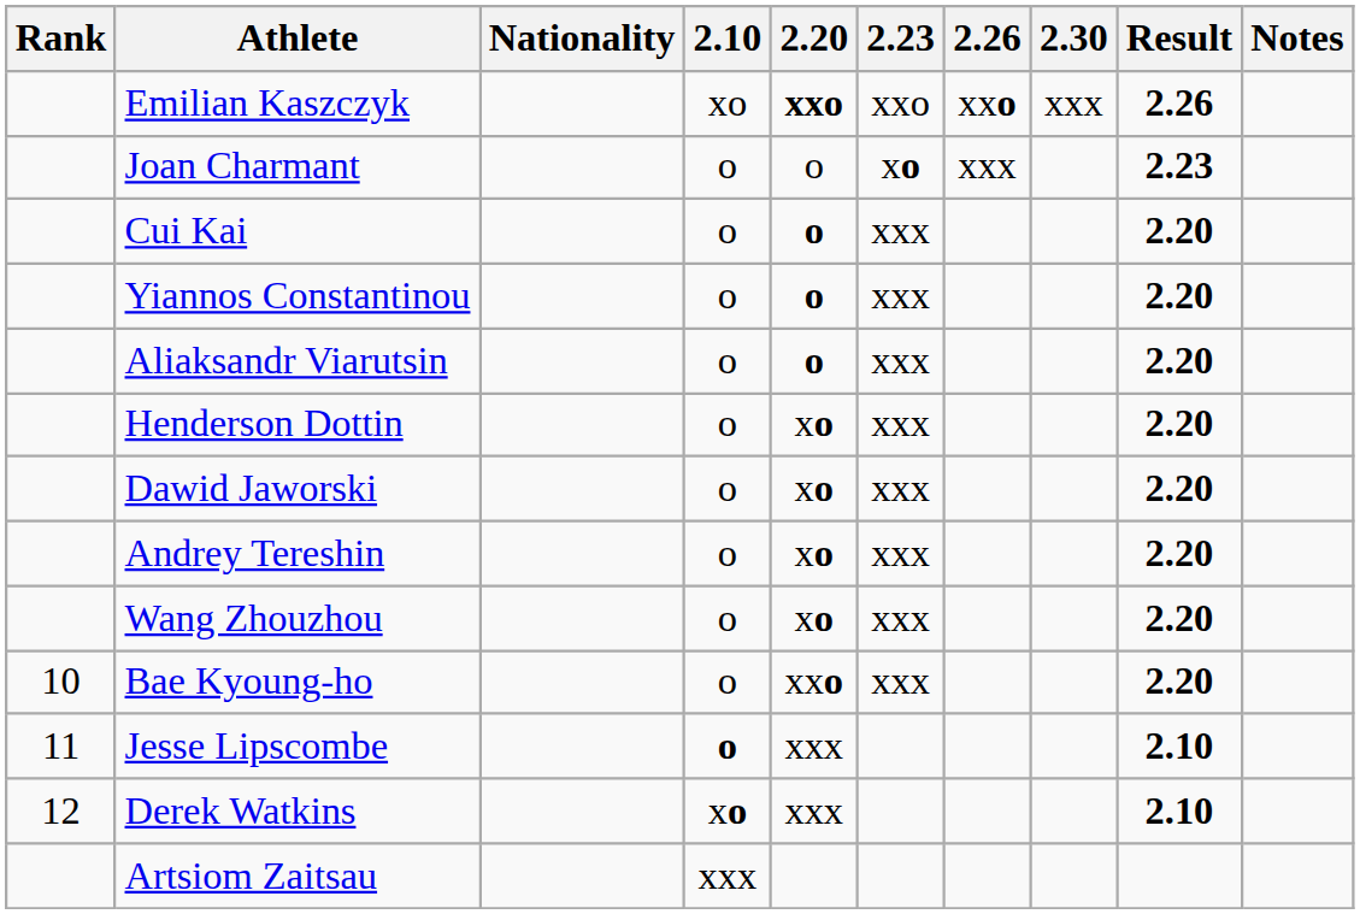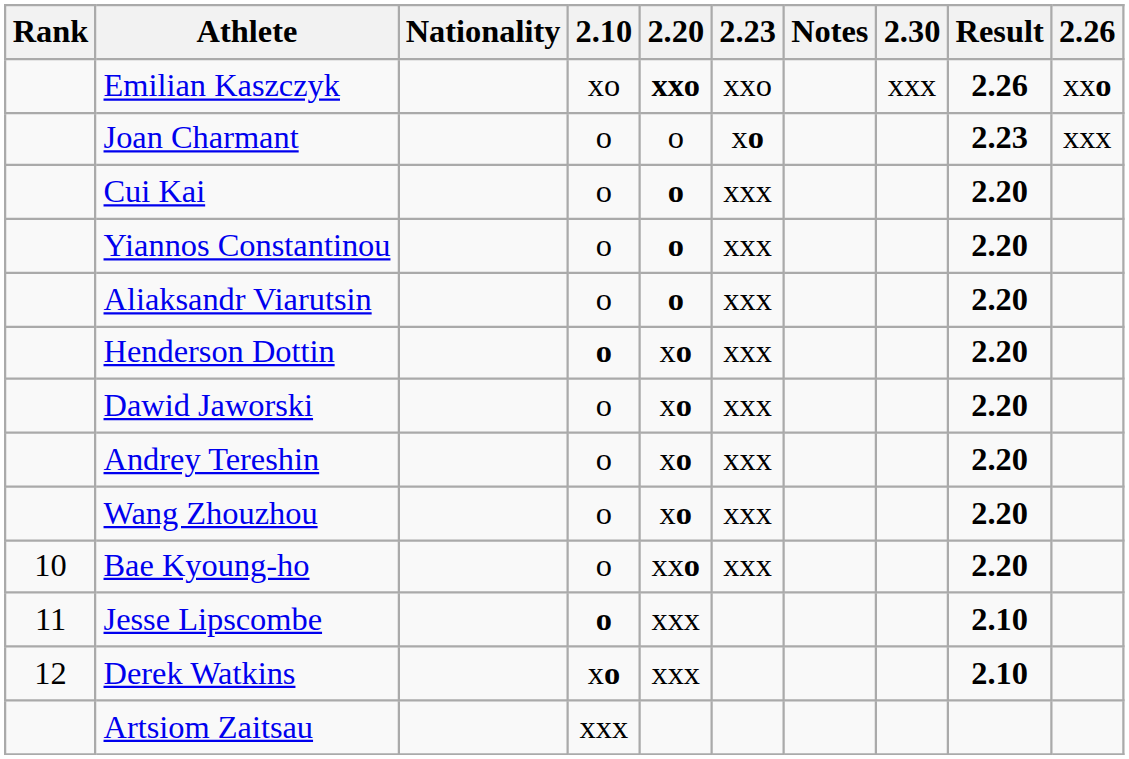columns swapped: 2.26 <-> Notes
Henderson Dottin | 2.10: normal -> bold
